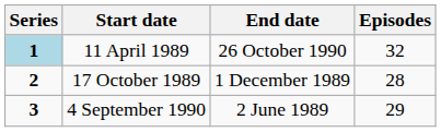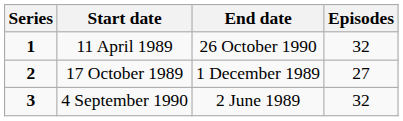11 April 1989 | Series: lightblue background -> no background
17 October 1989 | Episodes: 28 -> 27
4 September 1990 | Episodes: 29 -> 32
